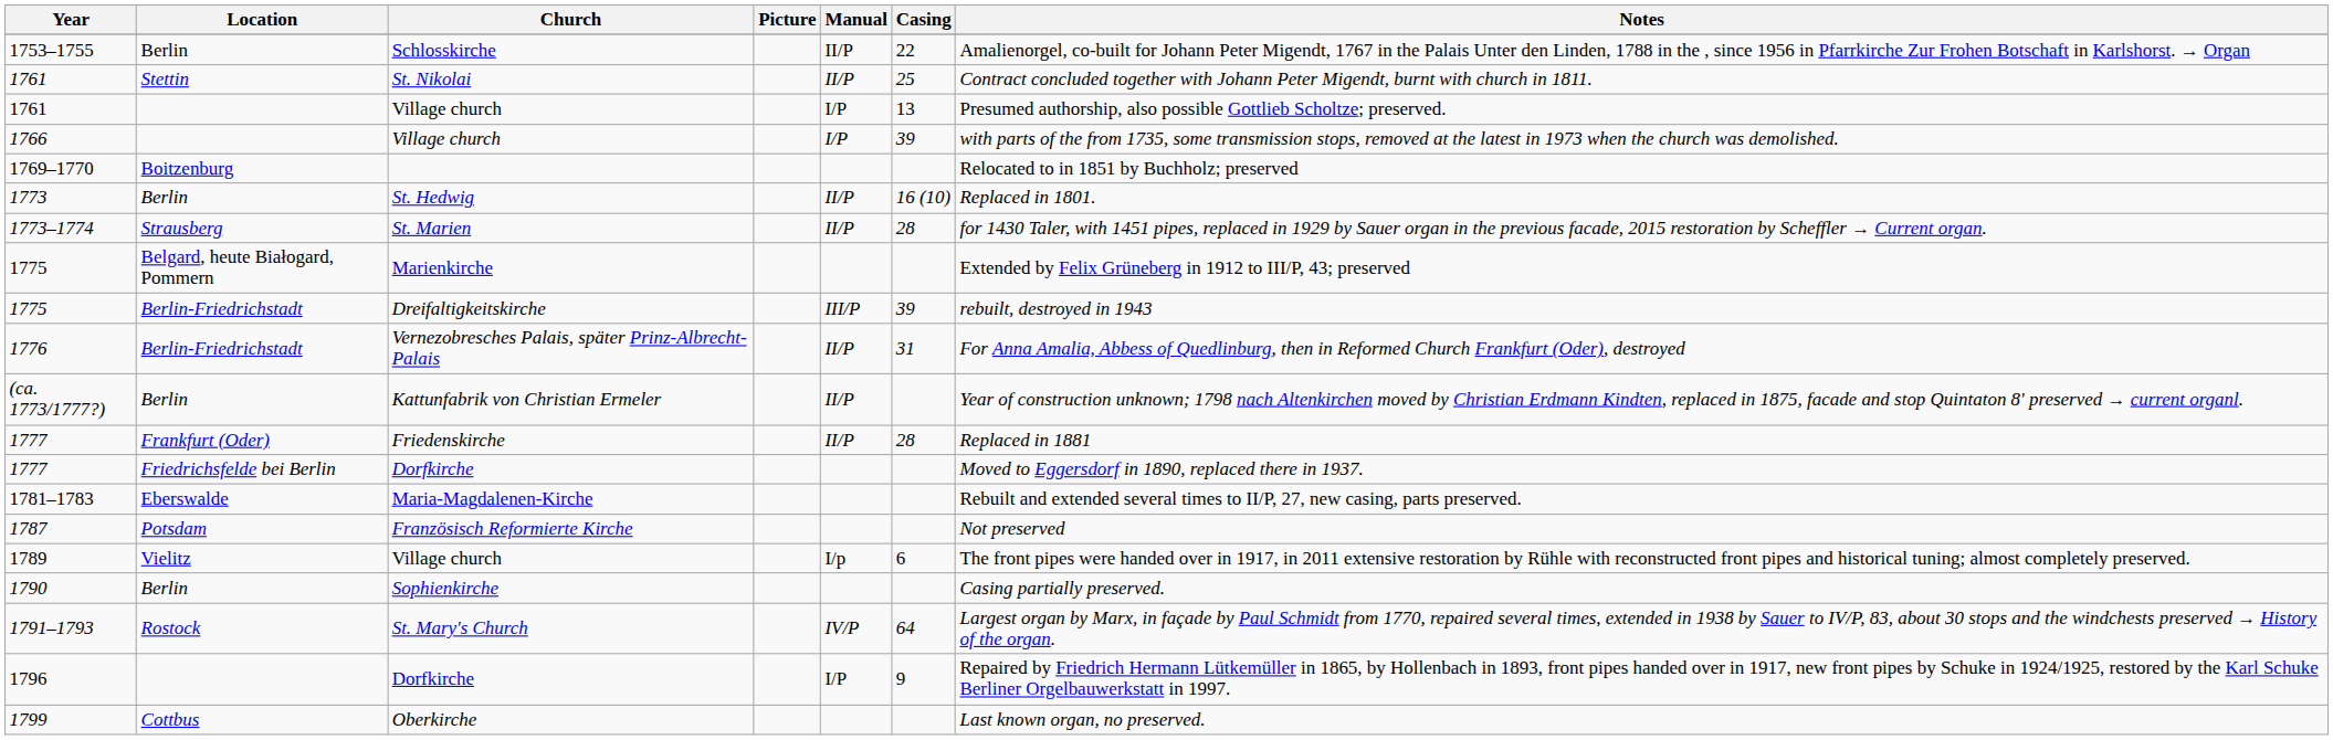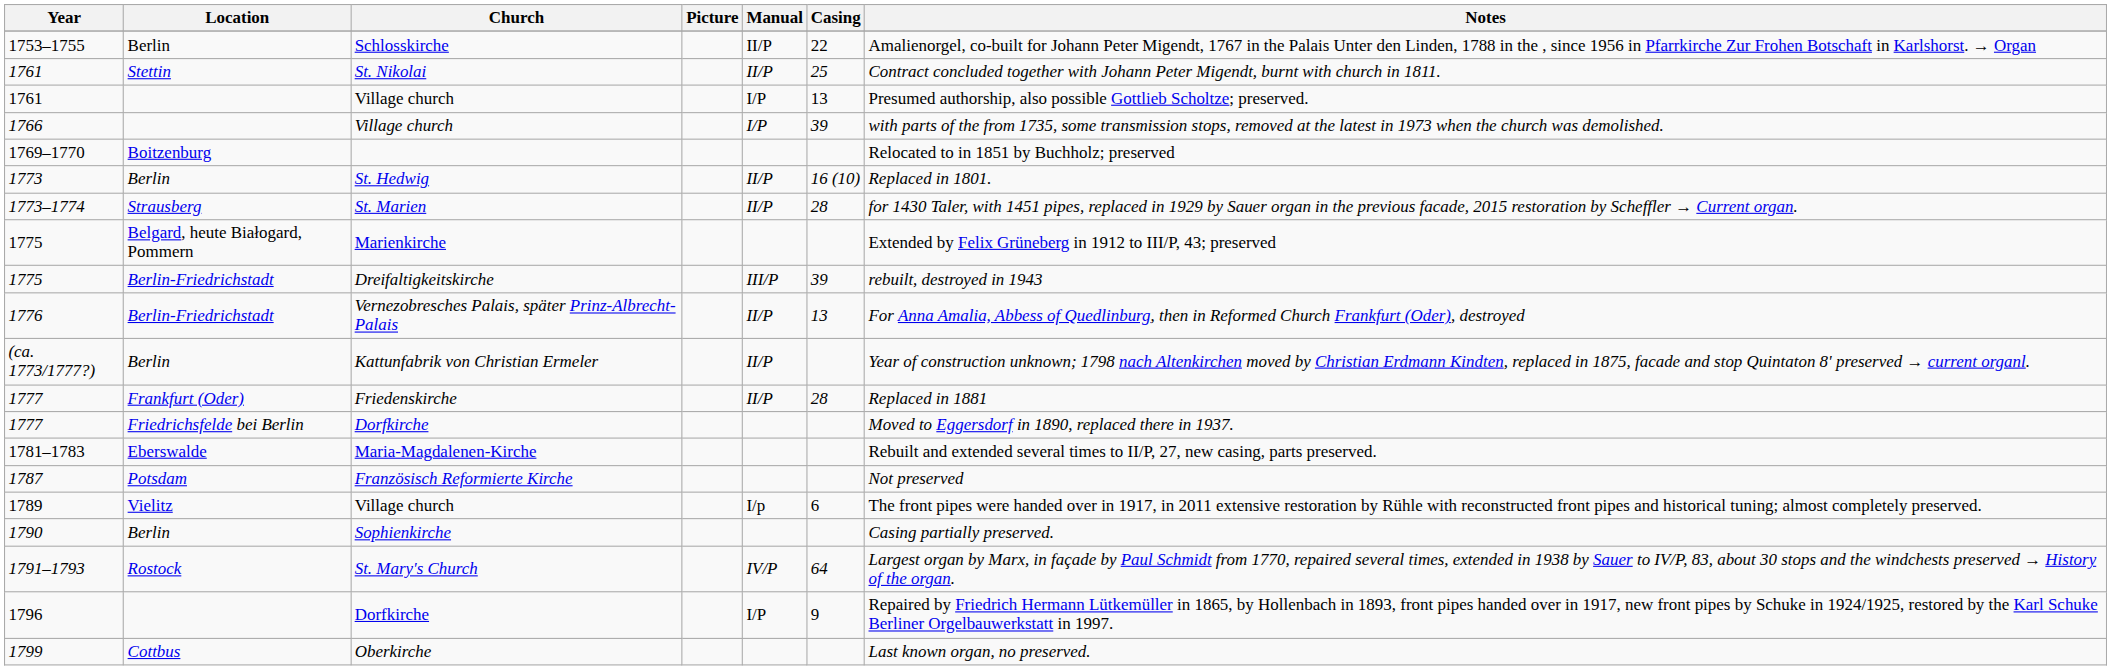1776 | Casing: 31 -> 13
